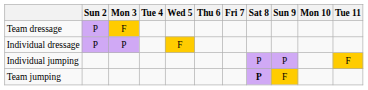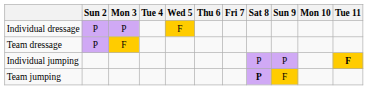rows swapped: Individual dressage <-> Team dressage
Individual jumping | Tue 11: normal -> bold
